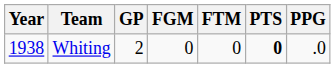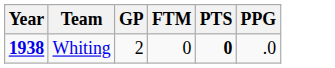- column: FGM | 0
Whiting | Year: normal -> bold
